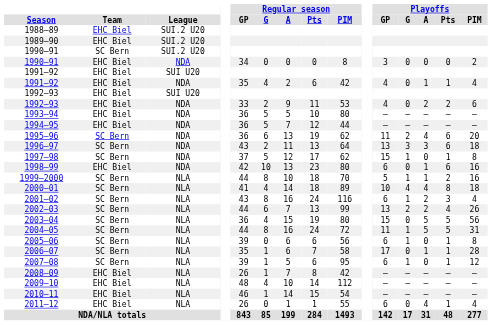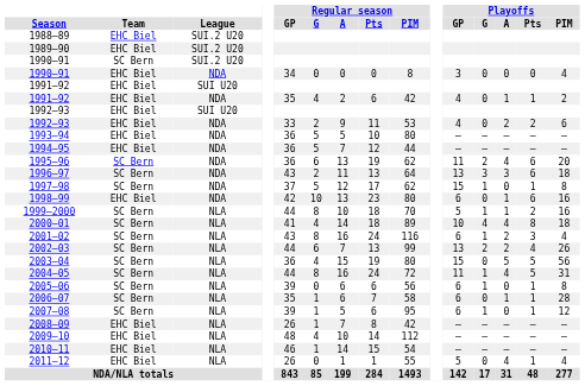1990–91 / NDA | Playoffs / PIM: 2 -> 4
1991–92 / NDA | Playoffs / PIM: 4 -> 2
2004–05 | Playoffs / A: 5 -> 4
2006–07 | Playoffs / GP: 17 -> 6
2011–12 | Playoffs / GP: 6 -> 5
